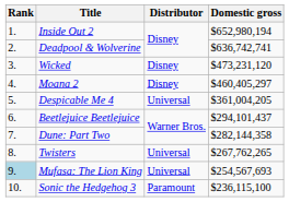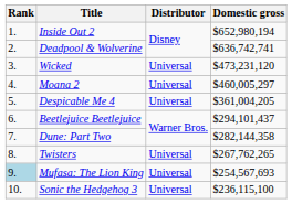Wicked | Distributor: Disney -> Universal
Moana 2 | Distributor: Disney -> Universal
Moana 2 | Domestic gross: $460,405,297 -> $460,005,297
Sonic the Hedgehog 3 | Distributor: Paramount -> Universal
